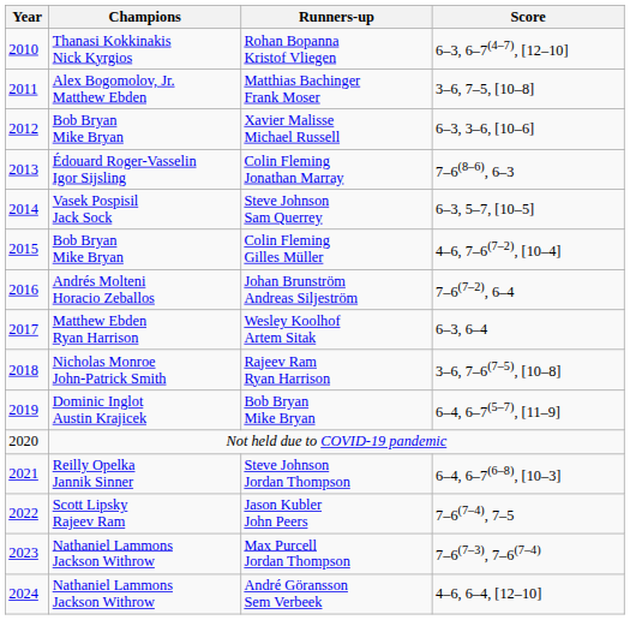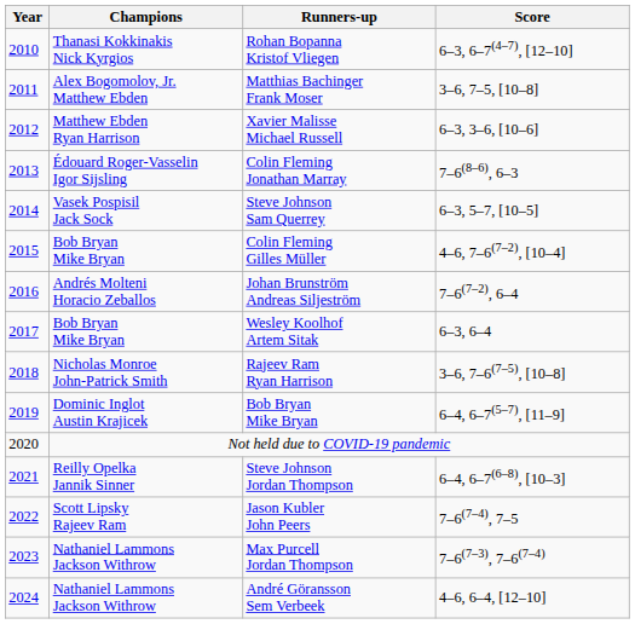Xavier Malisse Michael Russell | Champions: Bob Bryan Mike Bryan -> Matthew Ebden Ryan Harrison
Wesley Koolhof Artem Sitak | Champions: Matthew Ebden Ryan Harrison -> Bob Bryan Mike Bryan
